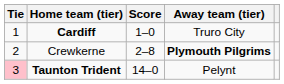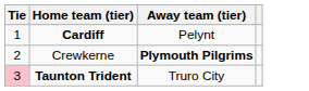- column: Score | 1–0 | 2–8 | 14–0
Cardiff | Away team (tier): Truro City -> Pelynt
Taunton Trident | Away team (tier): Pelynt -> Truro City
